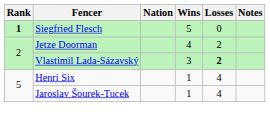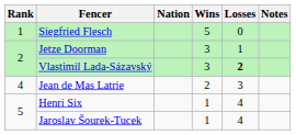Siegfried Flesch | Rank: bold -> normal
Jetze Doorman | Wins: 4 -> 3
Jetze Doorman | Losses: 2 -> 1
+ row: 4 | Jean de Mas Latrie | 2 | 3
